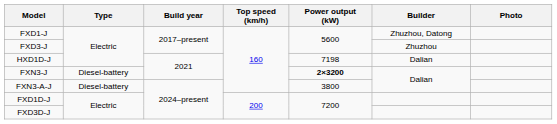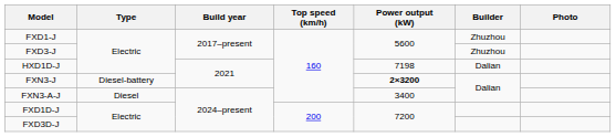FXD1-J | Builder: Zhuzhou, Datong -> Zhuzhou
FXN3-A-J | Type: Diesel-battery -> Diesel
FXN3-A-J | Power output (kW): 3800 -> 3400
